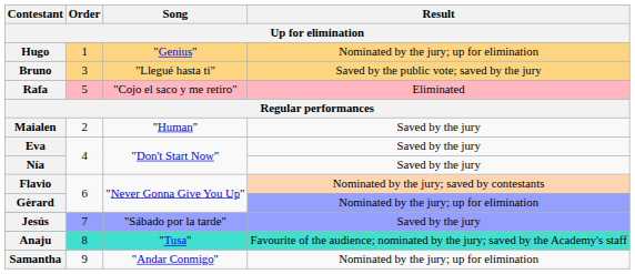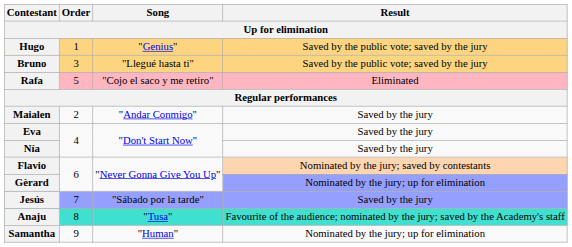Hugo | Result: Nominated by the jury; up for elimination -> Saved by the public vote; saved by the jury
Maialen | Song: "Human" -> "Andar Conmigo"
Samantha | Song: "Andar Conmigo" -> "Human"
